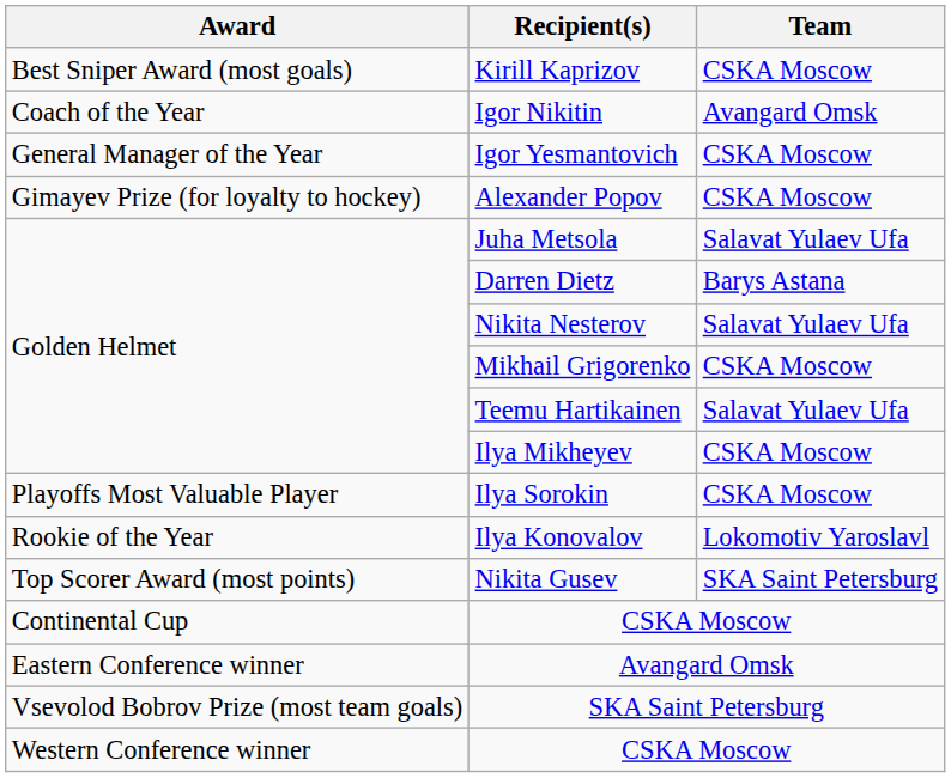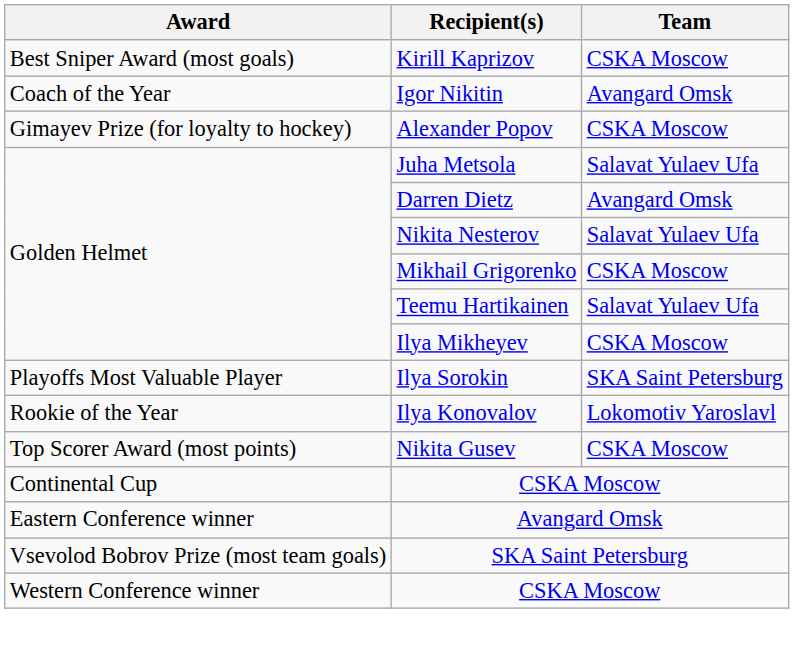- row: General Manager of the Year | Igor Yesmantovich | CSKA Moscow
Darren Dietz | Team: Barys Astana -> Avangard Omsk
Ilya Sorokin | Team: CSKA Moscow -> SKA Saint Petersburg
Nikita Gusev | Team: SKA Saint Petersburg -> CSKA Moscow
